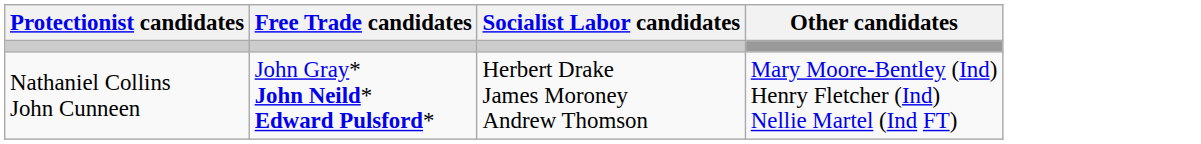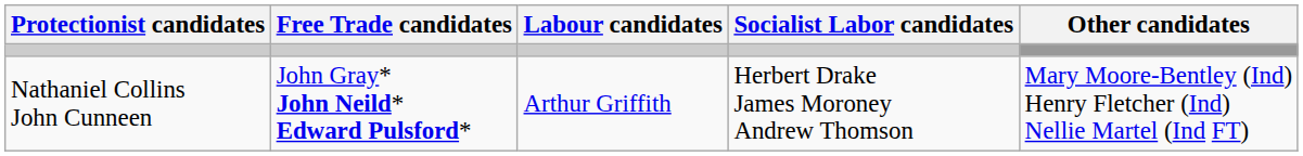+ column: Labour candidates | Arthur Griffith
